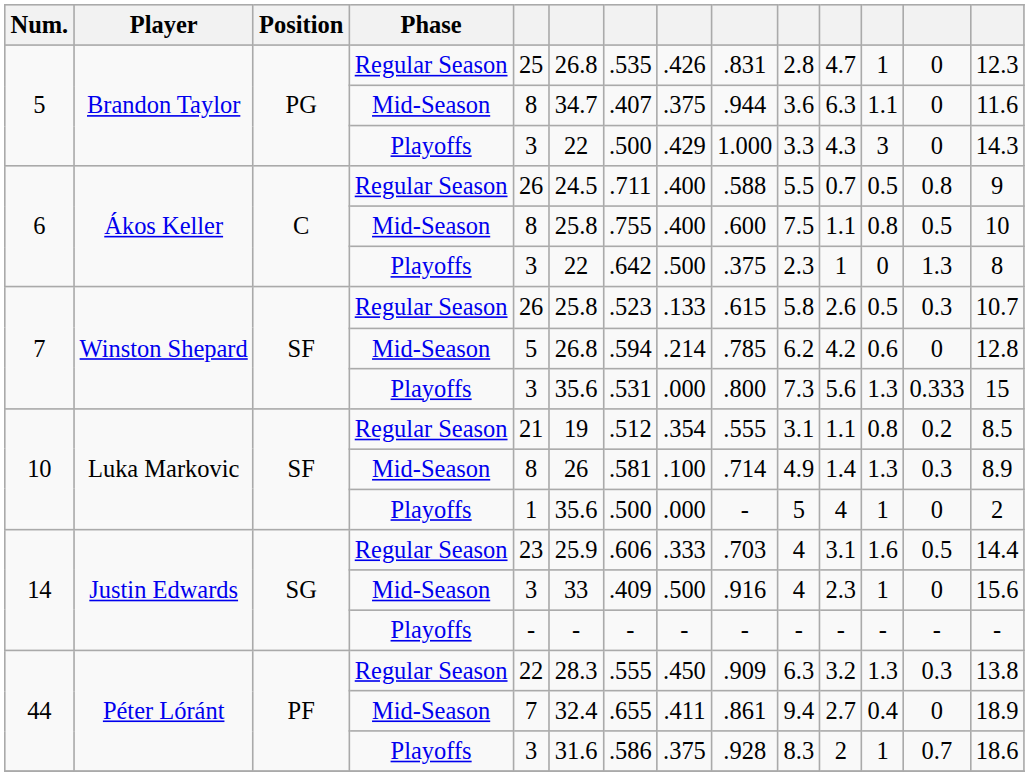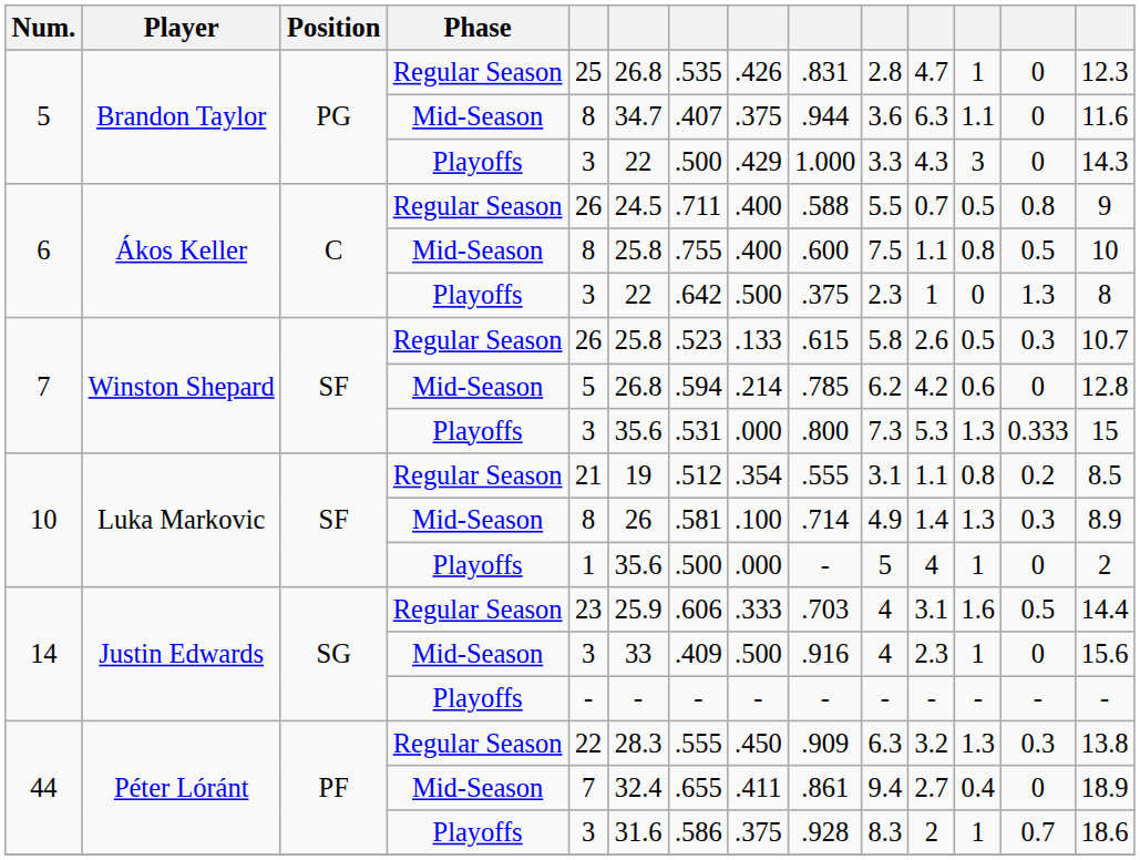7 / Playoffs | column 11: 5.6 -> 5.3
